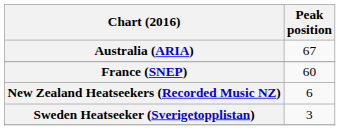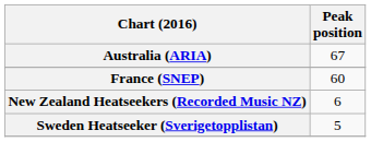Sweden Heatseeker (Sverigetopplistan) | Peak position: 3 -> 5
